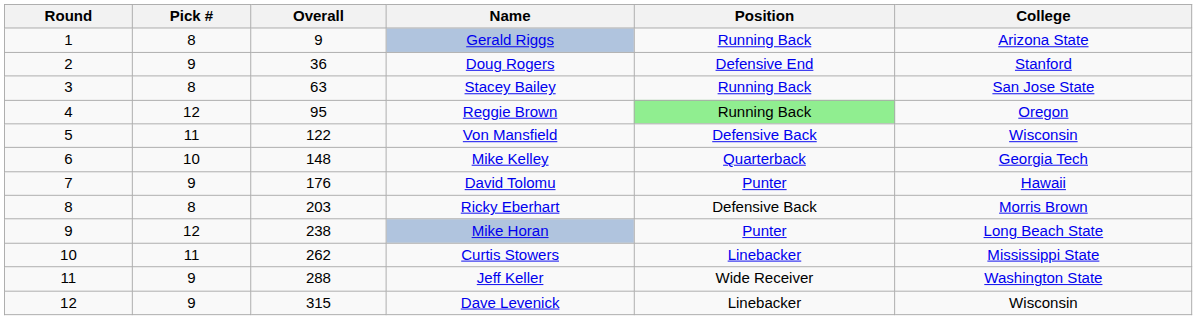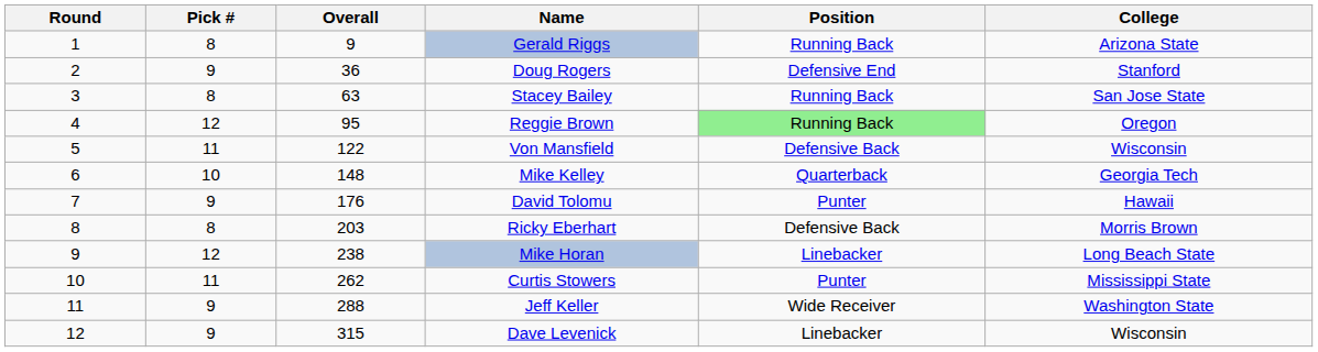Mike Horan | Position: Punter -> Linebacker
Curtis Stowers | Position: Linebacker -> Punter
